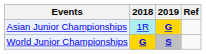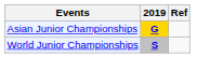- column: 2018 | 1R | G
